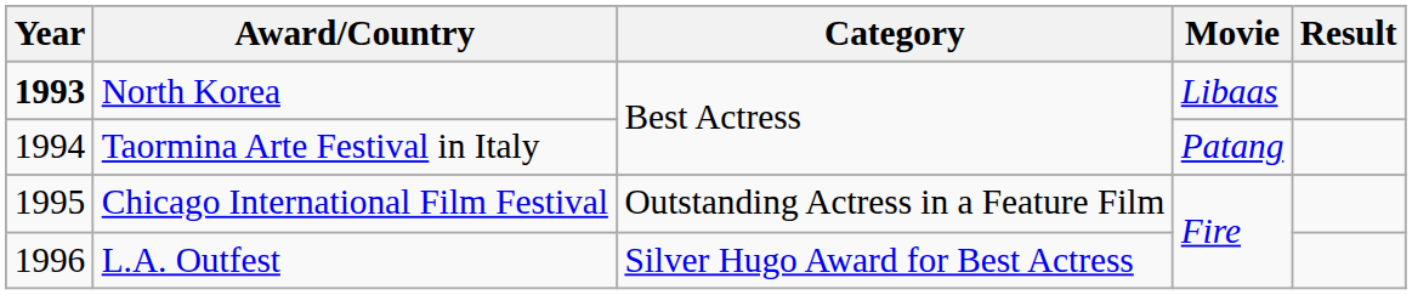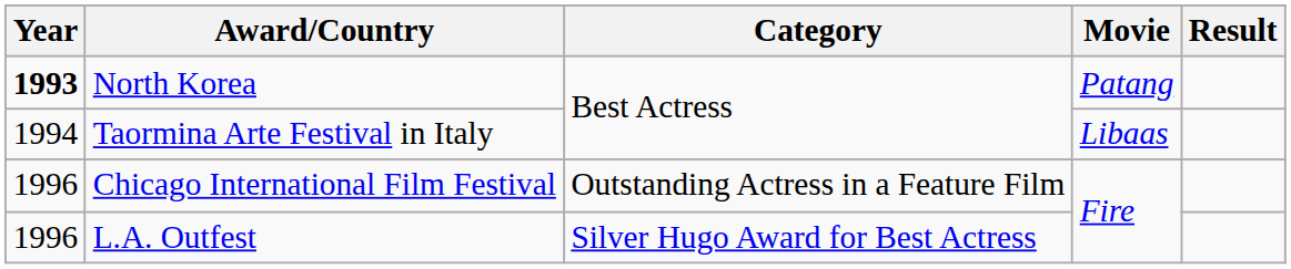North Korea | Movie: Libaas -> Patang
Taormina Arte Festival in Italy | Movie: Patang -> Libaas
Chicago International Film Festival | Year: 1995 -> 1996
